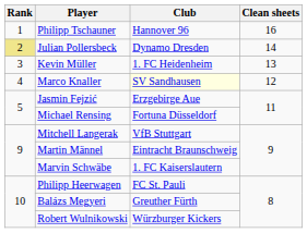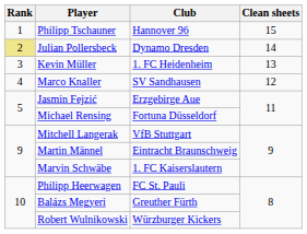Philipp Tschauner | Clean sheets: 16 -> 15
Marco Knaller | Club: lightyellow background -> no background
